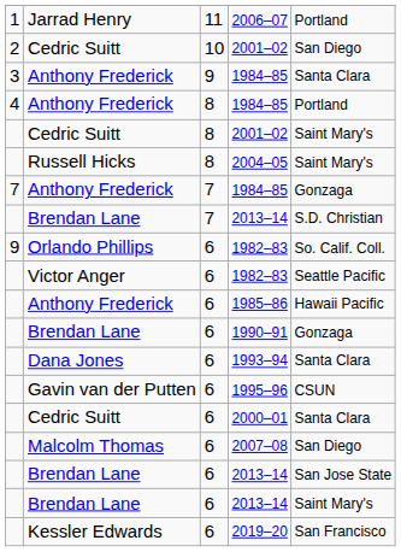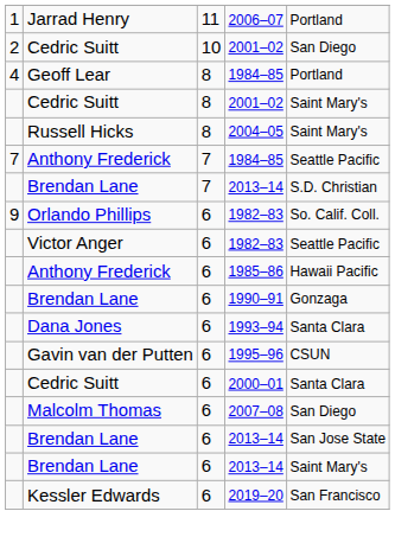- row: 3 | Anthony Frederick | 9 | 1984–85 | Santa Clara
4 / 1984–85 | column 2: Anthony Frederick -> Geoff Lear
7 / 1984–85 | column 5: Gonzaga -> Seattle Pacific
